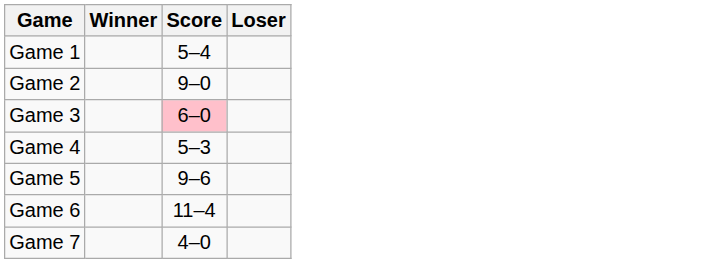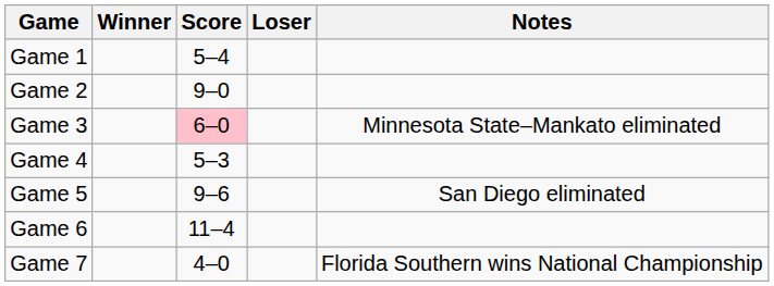+ column: Notes | Minnesota State–Mankato eliminated | San Diego eliminated | Florida Southern wins National Championship
